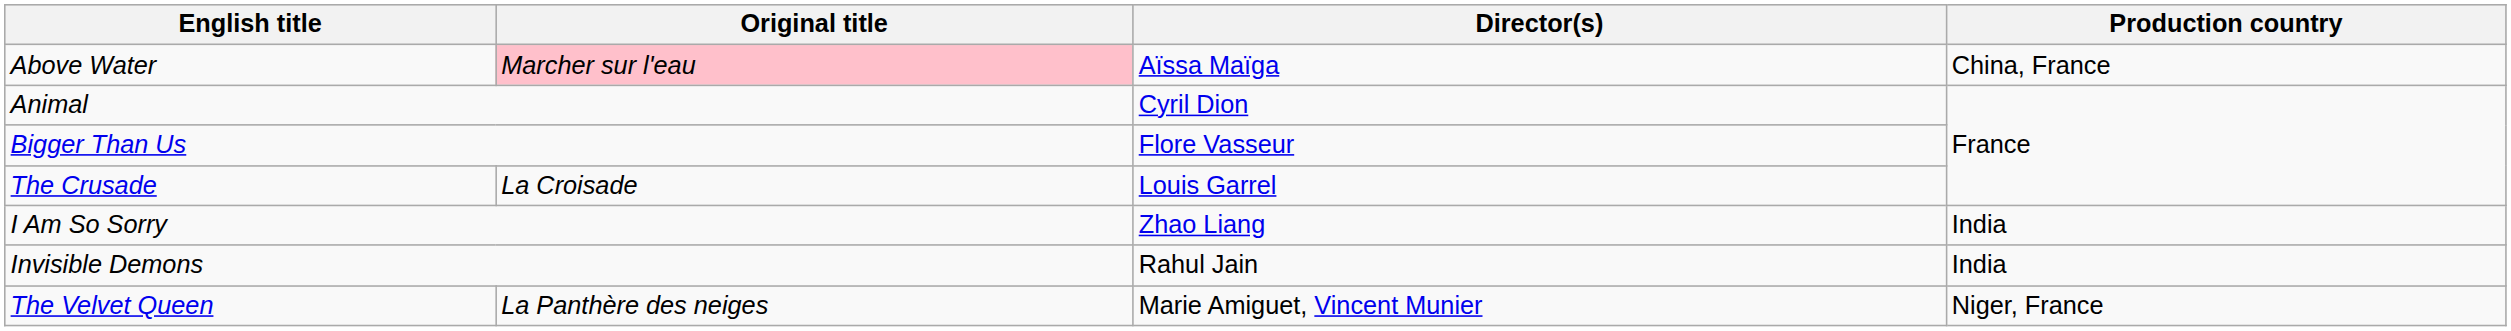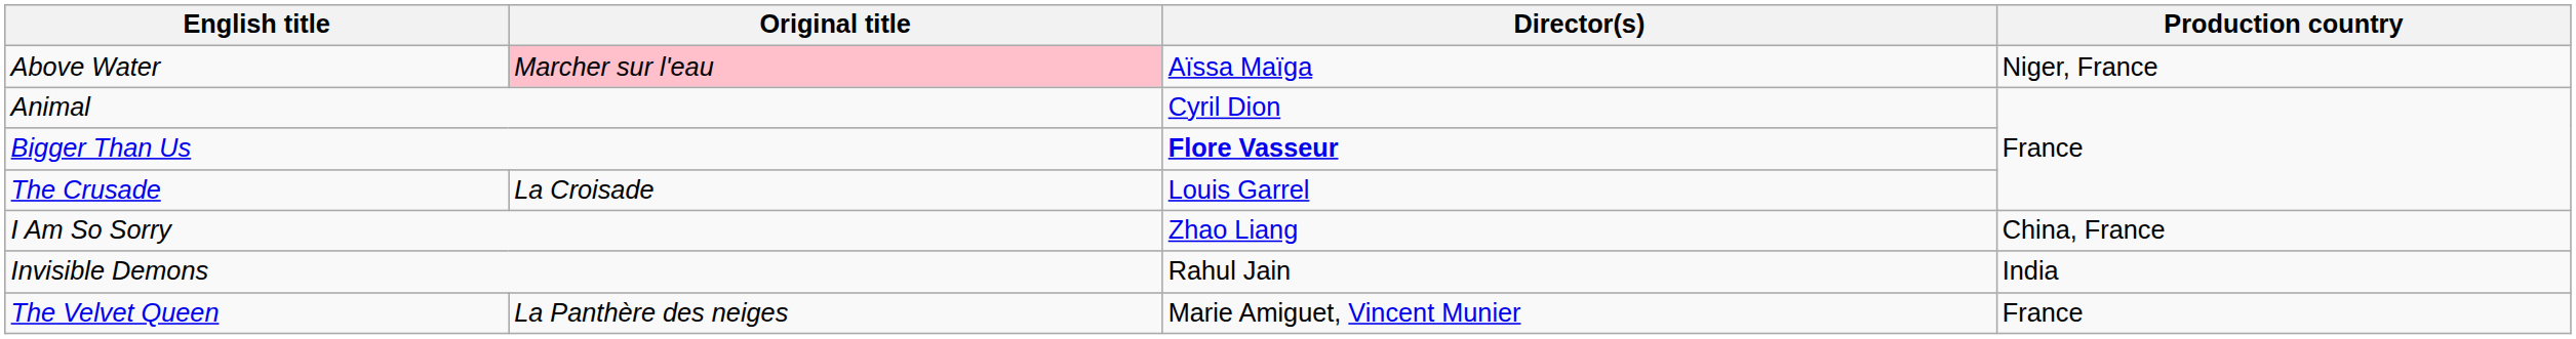Above Water | Production country: China, France -> Niger, France
Bigger Than Us | Director(s): normal -> bold
I Am So Sorry | Production country: India -> China, France
The Velvet Queen | Production country: Niger, France -> France
